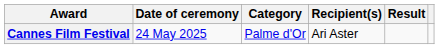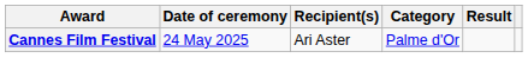columns swapped: Category <-> Recipient(s)
